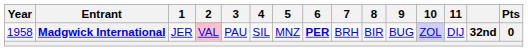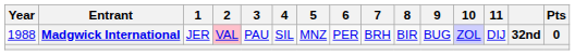Madgwick International | Year: 1958 -> 1988
Madgwick International | 6: bold -> normal
